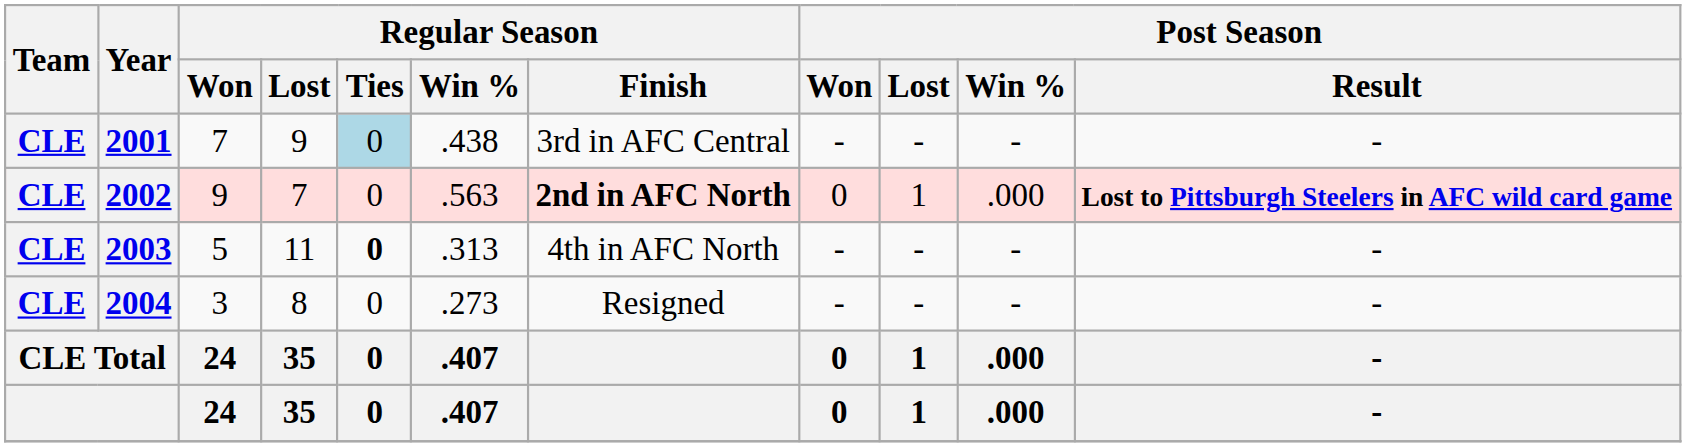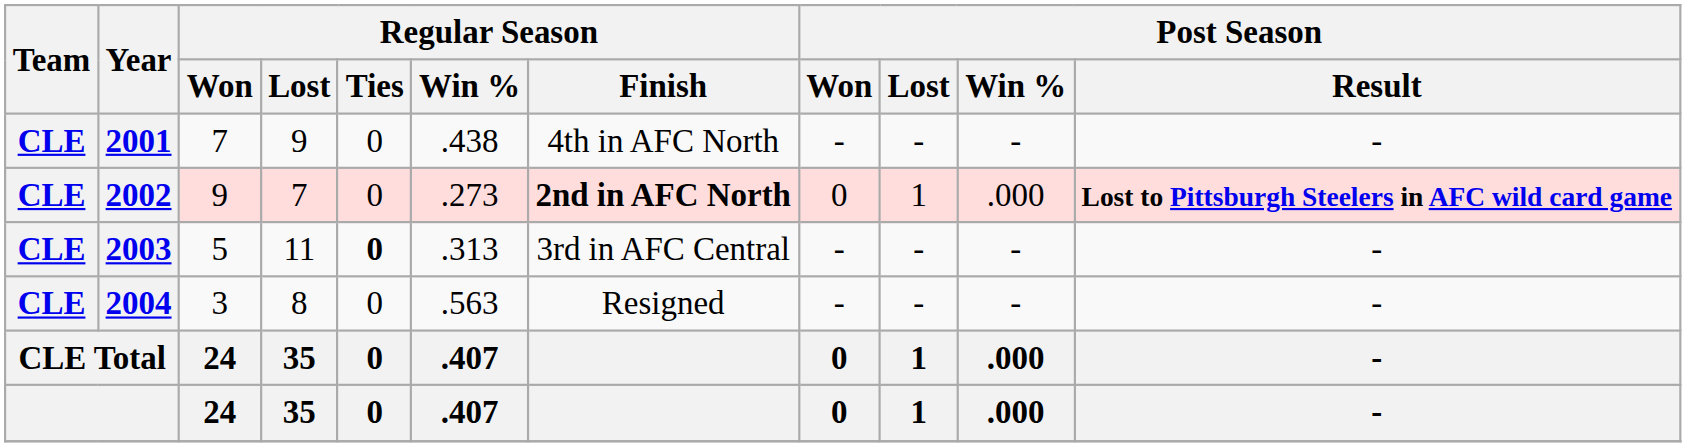2001 | Regular Season / Ties: lightblue background -> no background
2001 | Regular Season / Finish: 3rd in AFC Central -> 4th in AFC North
2002 | Regular Season / Win %: .563 -> .273
2003 | Regular Season / Finish: 4th in AFC North -> 3rd in AFC Central
2004 | Regular Season / Win %: .273 -> .563
